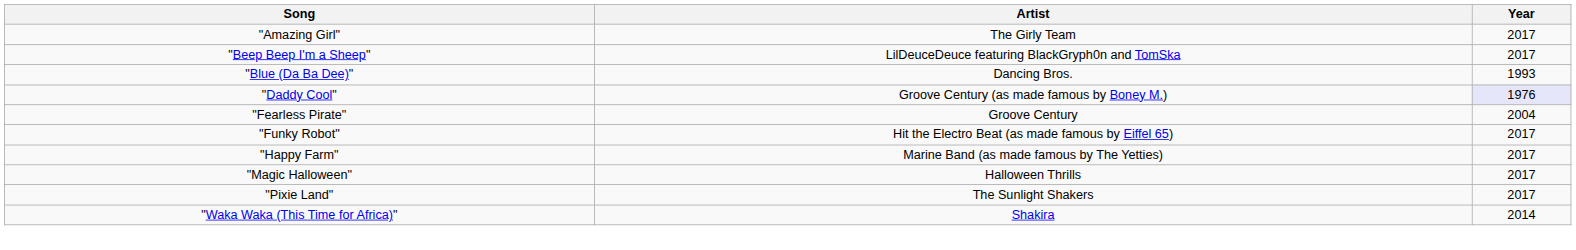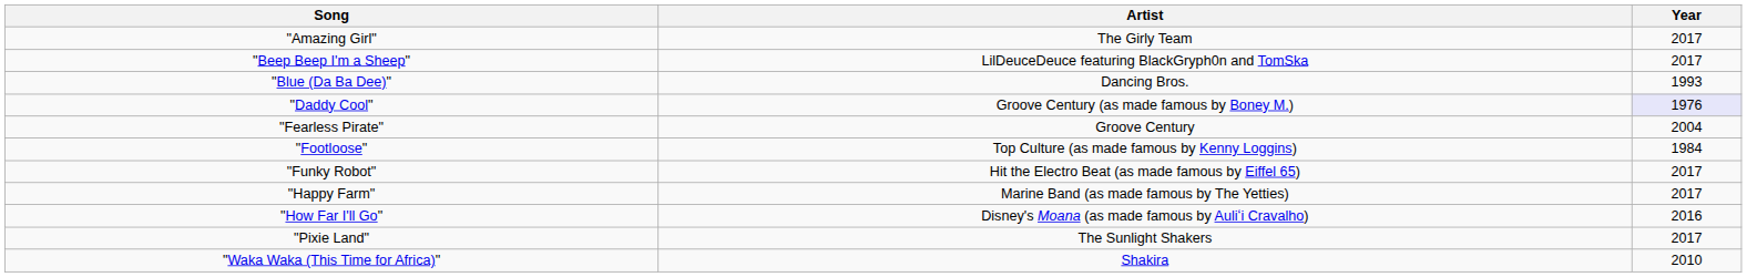+ row: "Footloose" | Top Culture (as made famous by Kenny Loggins) | 1984
+ row: "How Far I'll Go" | Disney's Moana (as made famous by Auliʻi Cravalho) | 2016
- row: "Magic Halloween" | Halloween Thrills | 2017
"Waka Waka (This Time for Africa)" | Year: 2014 -> 2010
